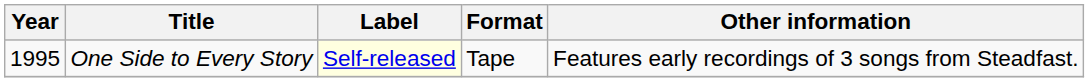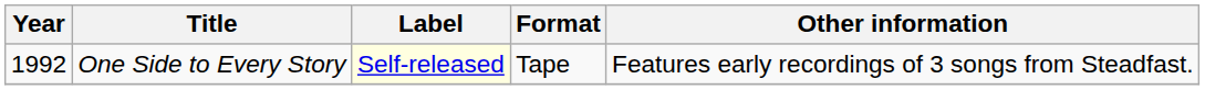One Side to Every Story | Year: 1995 -> 1992
